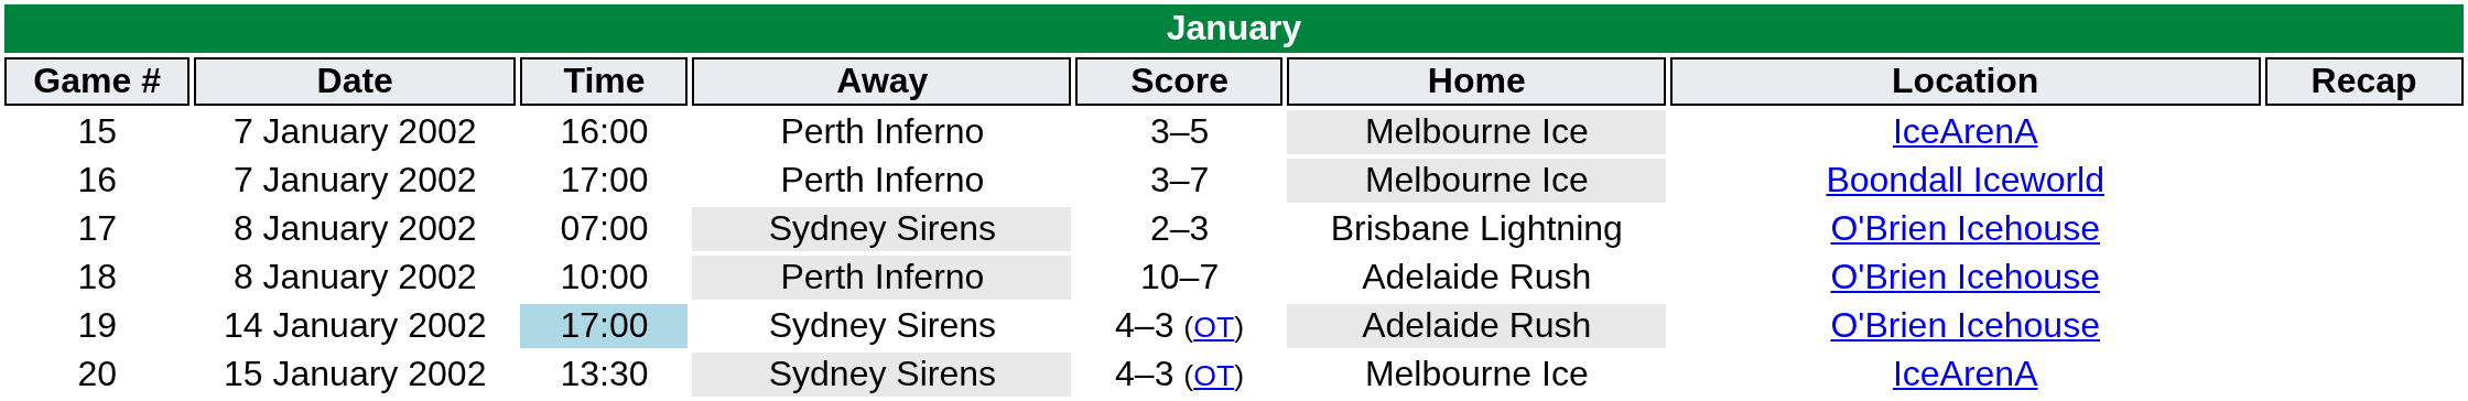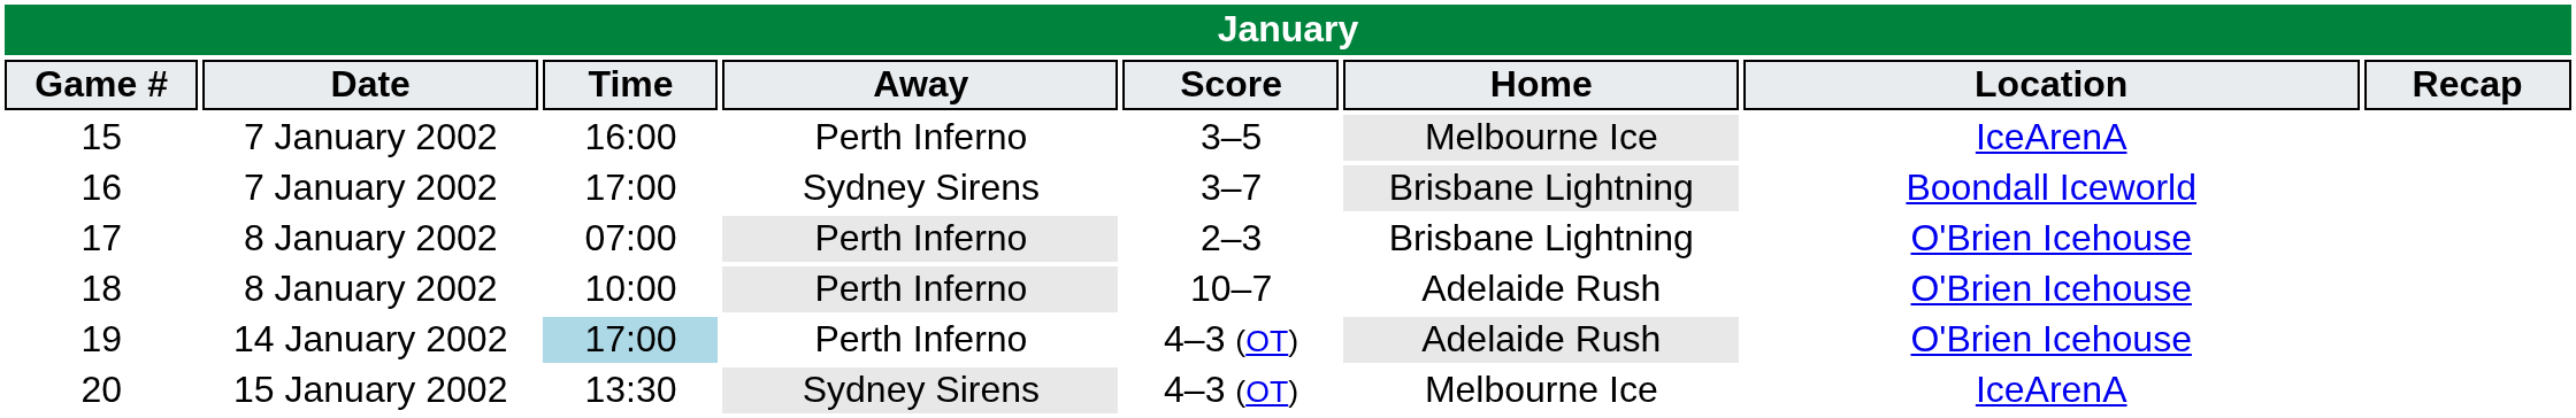16 | Away: Perth Inferno -> Sydney Sirens
16 | Home: Melbourne Ice -> Brisbane Lightning
17 | Away: Sydney Sirens -> Perth Inferno
19 | Away: Sydney Sirens -> Perth Inferno
